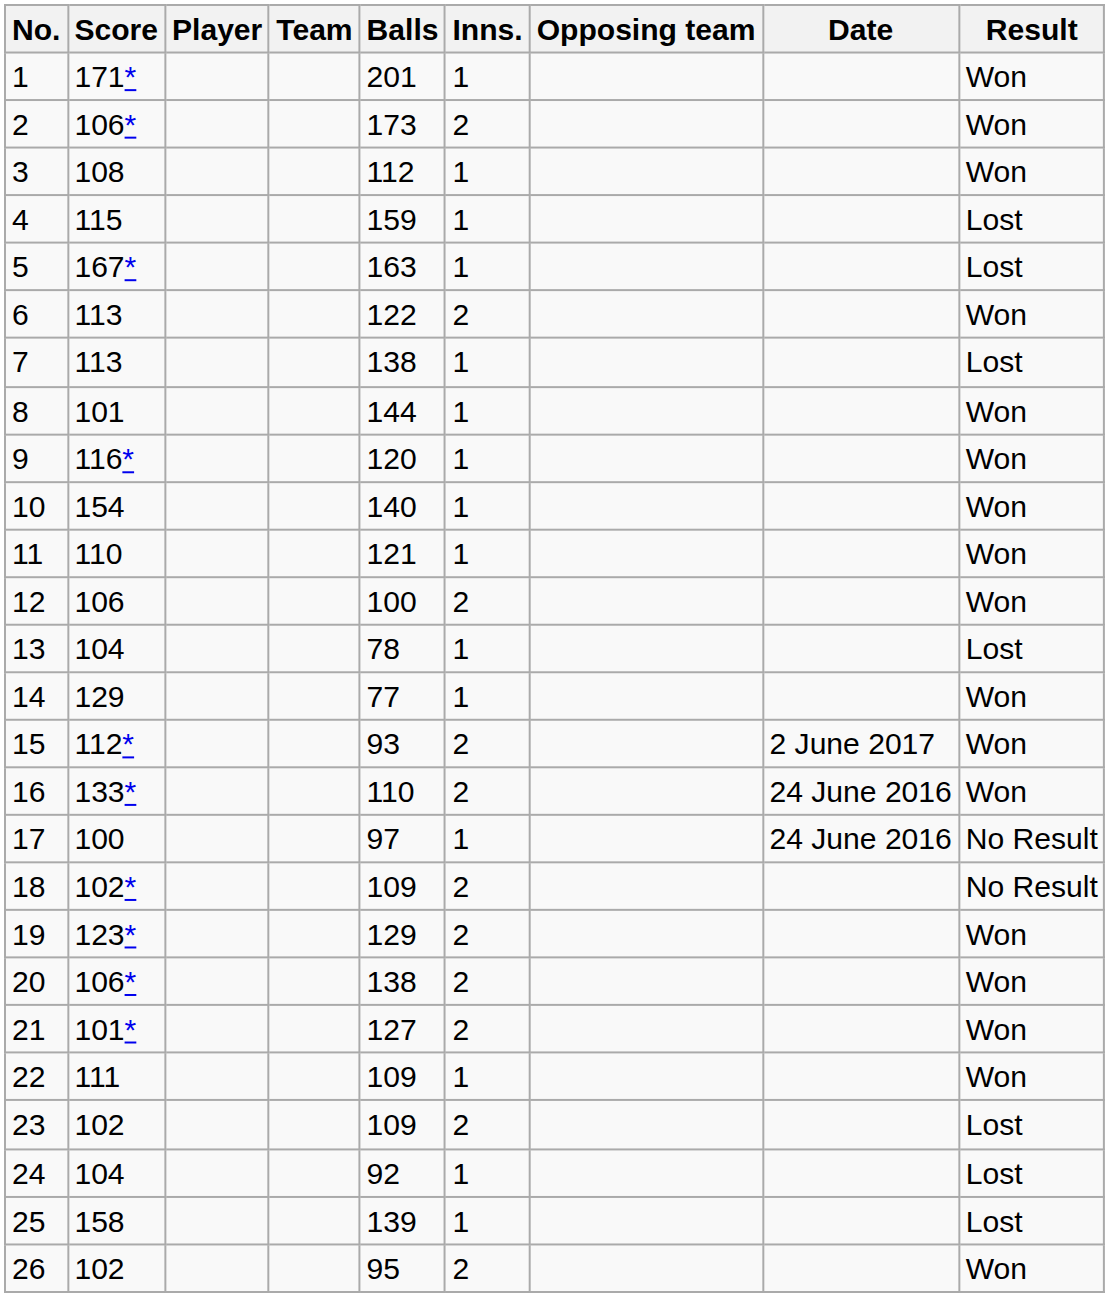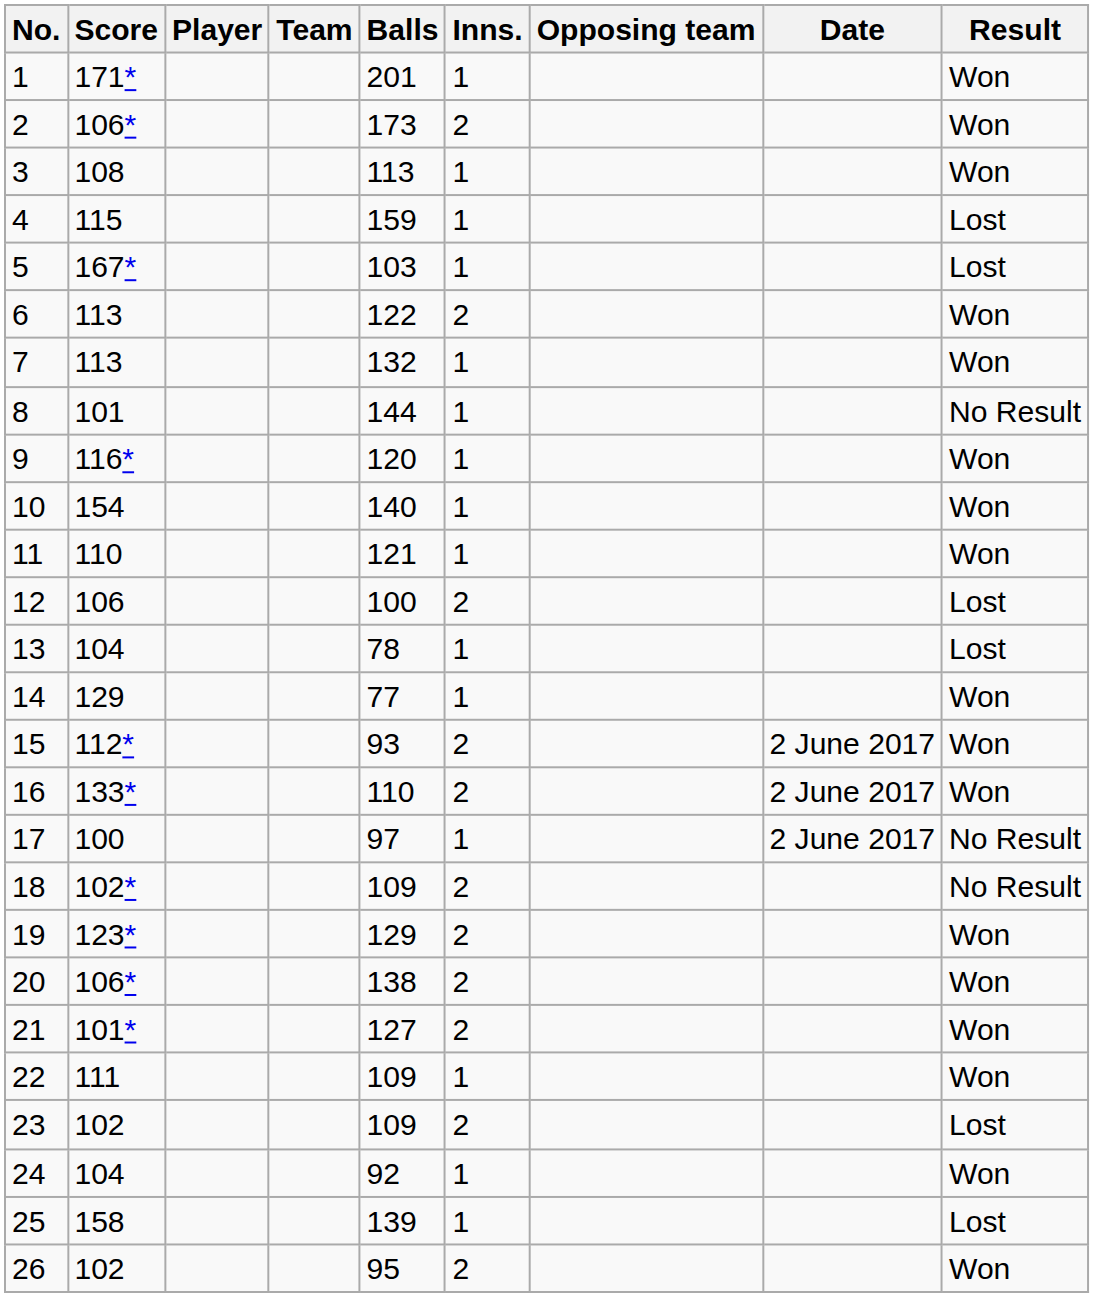3 | Balls: 112 -> 113
5 | Balls: 163 -> 103
7 | Balls: 138 -> 132
7 | Result: Lost -> Won
8 | Result: Won -> No Result
12 | Result: Won -> Lost
16 | Date: 24 June 2016 -> 2 June 2017
17 | Date: 24 June 2016 -> 2 June 2017
24 | Result: Lost -> Won
